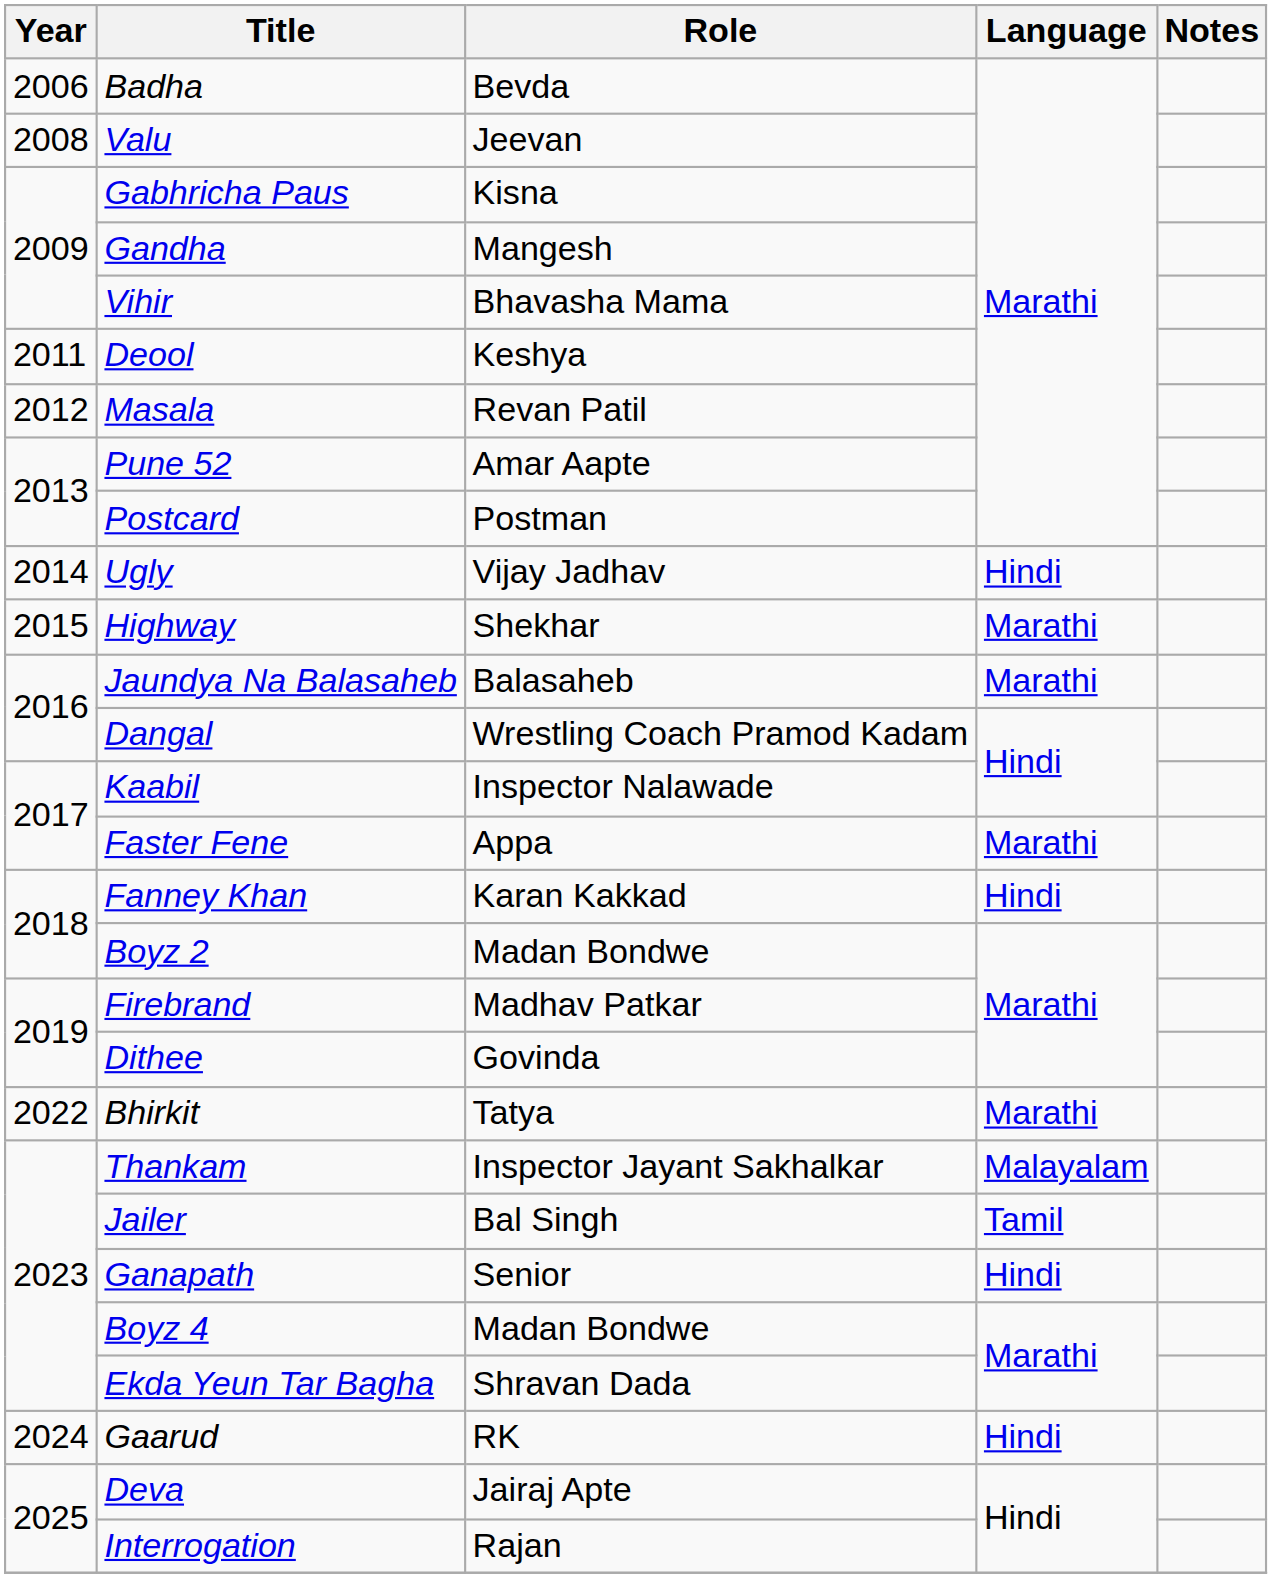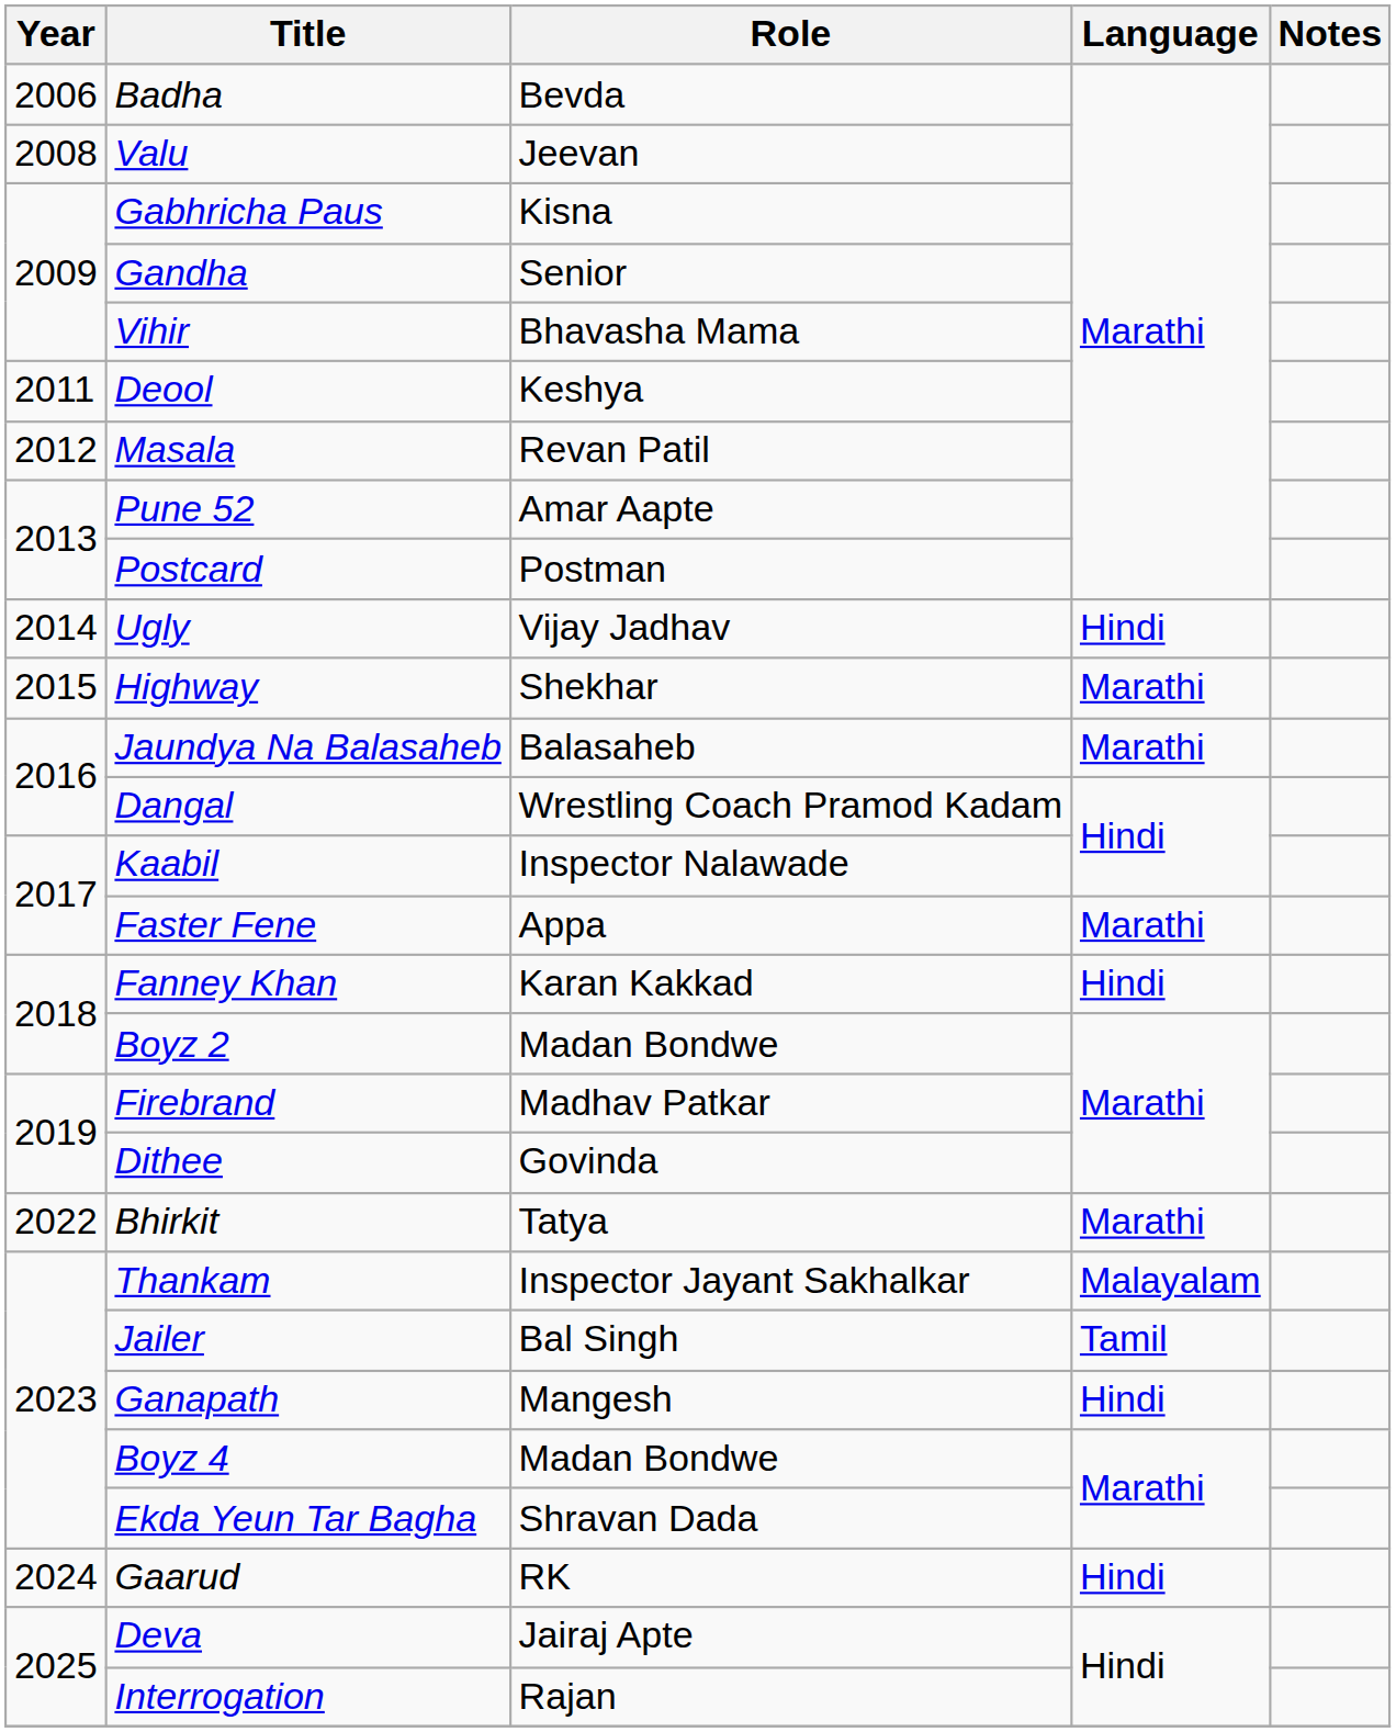Gandha | Role: Mangesh -> Senior
Ganapath | Role: Senior -> Mangesh
